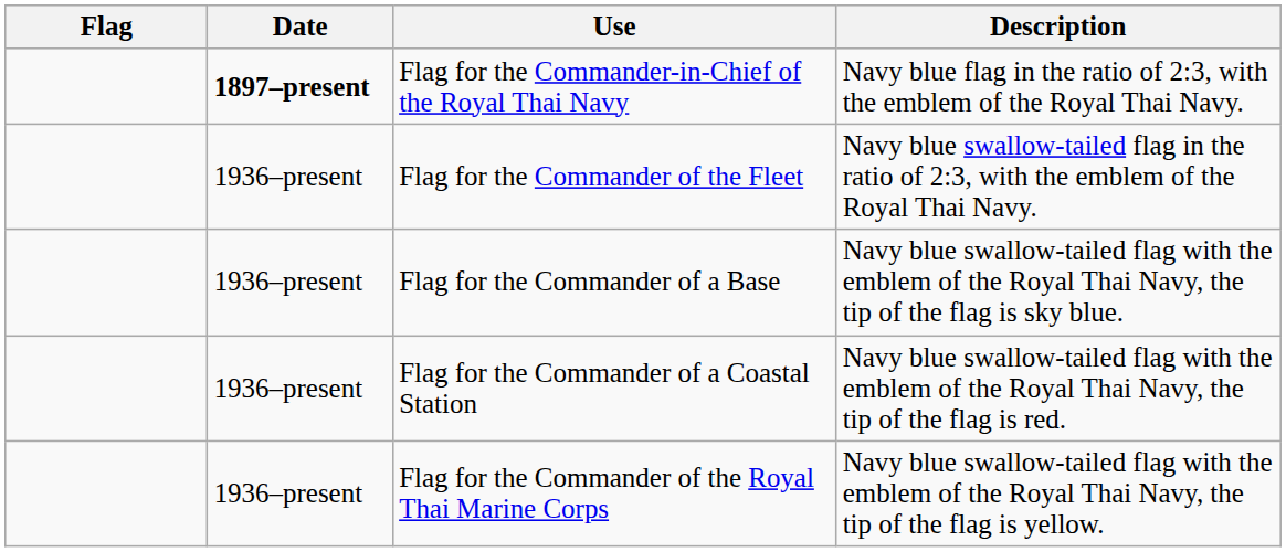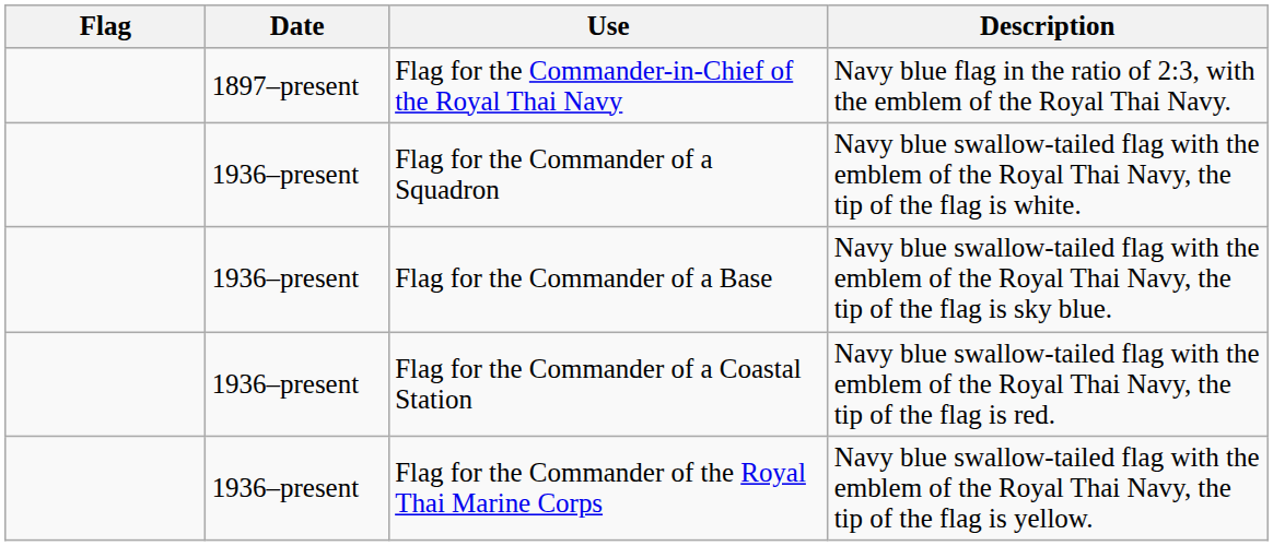Flag for the Commander-in-Chief of the Royal Thai Navy | Date: bold -> normal
- row: 1936–present | Flag for the Commander of the Fleet | Navy blue swallow-tailed flag in the ratio of 2:3, with the emblem of the Royal Thai Navy.
+ row: 1936–present | Flag for the Commander of a Squadron | Navy blue swallow-tailed flag with the emblem of the Royal Thai Navy, the tip of the flag is white.
